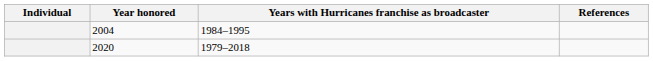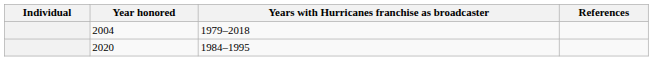2004 | Years with Hurricanes franchise as broadcaster: 1984–1995 -> 1979–2018
2020 | Years with Hurricanes franchise as broadcaster: 1979–2018 -> 1984–1995
